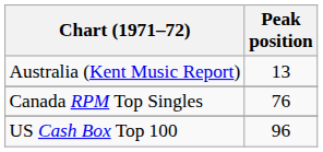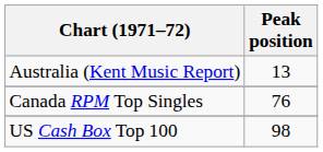US Cash Box Top 100 | Peak position: 96 -> 98
